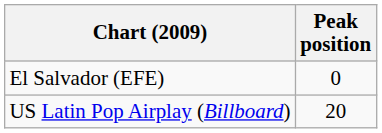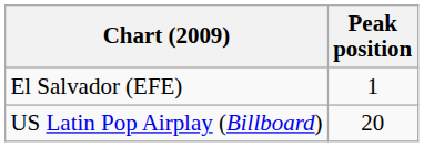El Salvador (EFE) | Peak position: 0 -> 1
